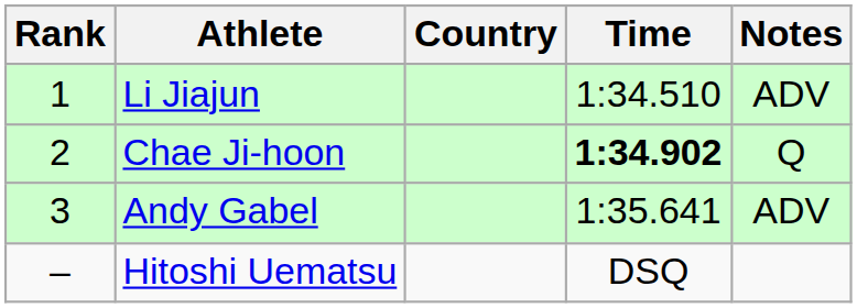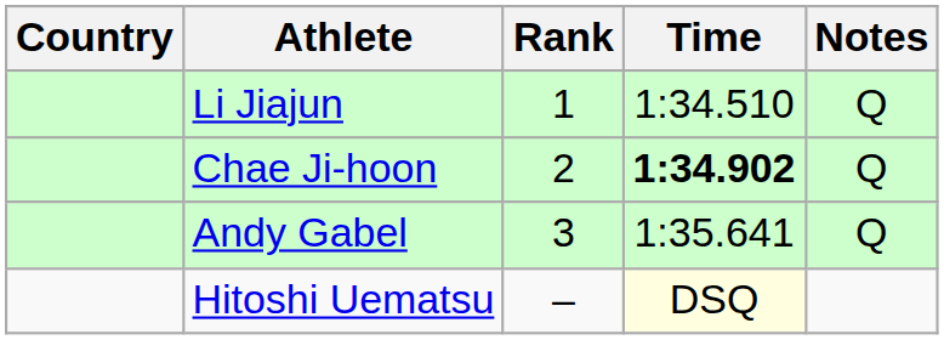columns swapped: Rank <-> Country
Li Jiajun | Notes: ADV -> Q
Andy Gabel | Notes: ADV -> Q
Hitoshi Uematsu | Time: no background -> lightyellow background
